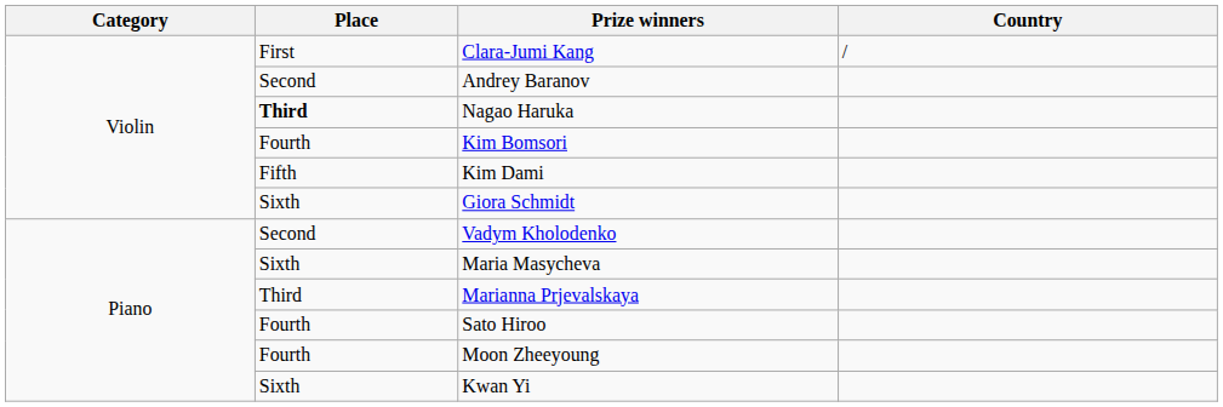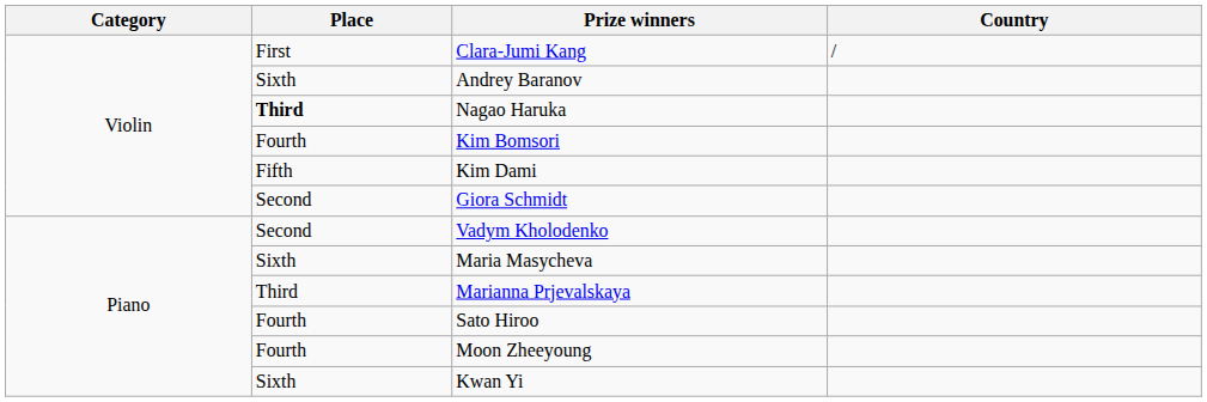Andrey Baranov | Place: Second -> Sixth
Giora Schmidt | Place: Sixth -> Second
